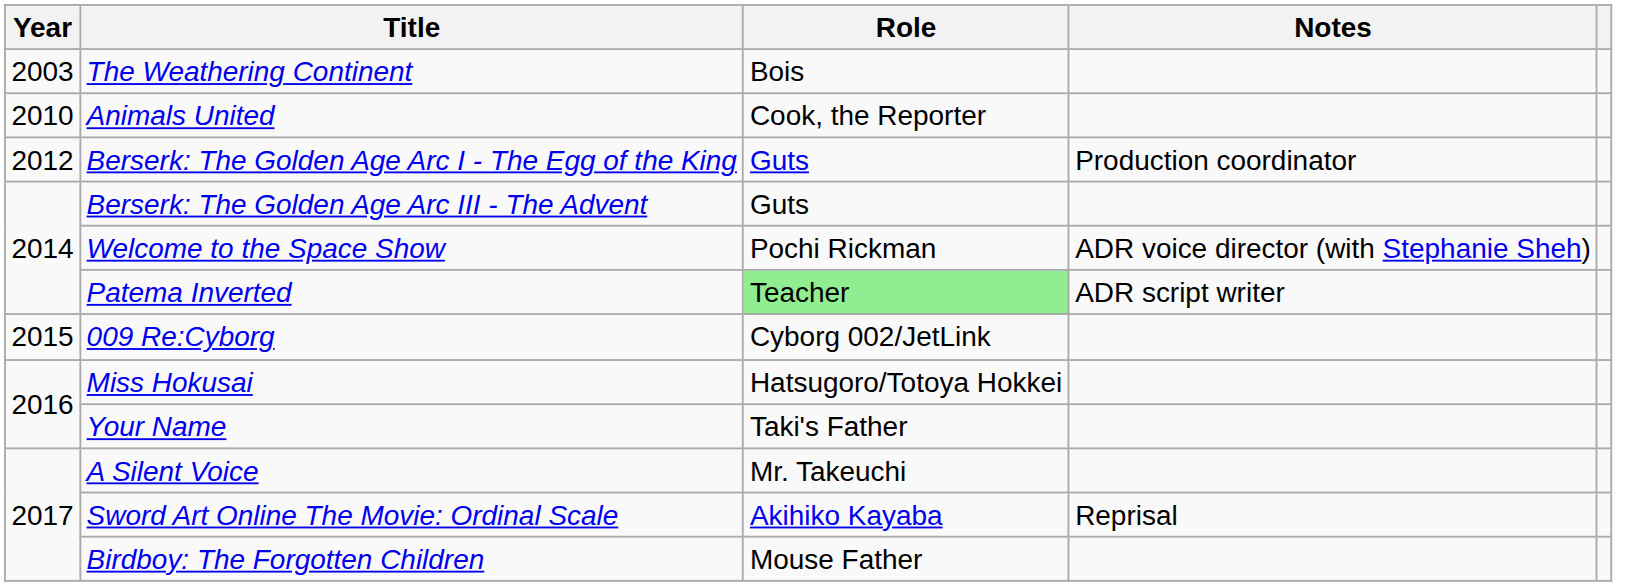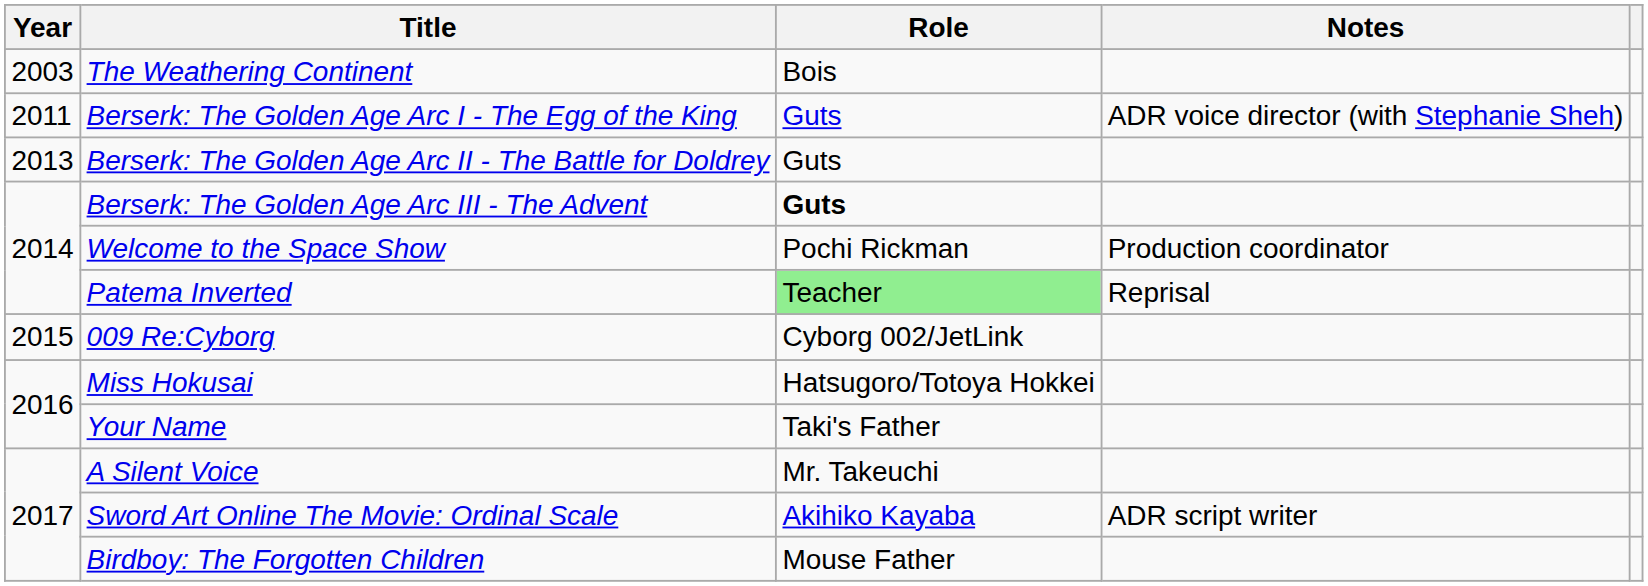- row: 2010 | Animals United | Cook, the Reporter
Berserk: The Golden Age Arc I - The Egg of the King | Year: 2012 -> 2011
Berserk: The Golden Age Arc I - The Egg of the King | Notes: Production coordinator -> ADR voice director (with Stephanie Sheh)
+ row: 2013 | Berserk: The Golden Age Arc II - The Battle for Doldrey | Guts
Berserk: The Golden Age Arc III - The Advent | Role: normal -> bold
Welcome to the Space Show | Notes: ADR voice director (with Stephanie Sheh) -> Production coordinator
Patema Inverted | Notes: ADR script writer -> Reprisal
Sword Art Online The Movie: Ordinal Scale | Notes: Reprisal -> ADR script writer
